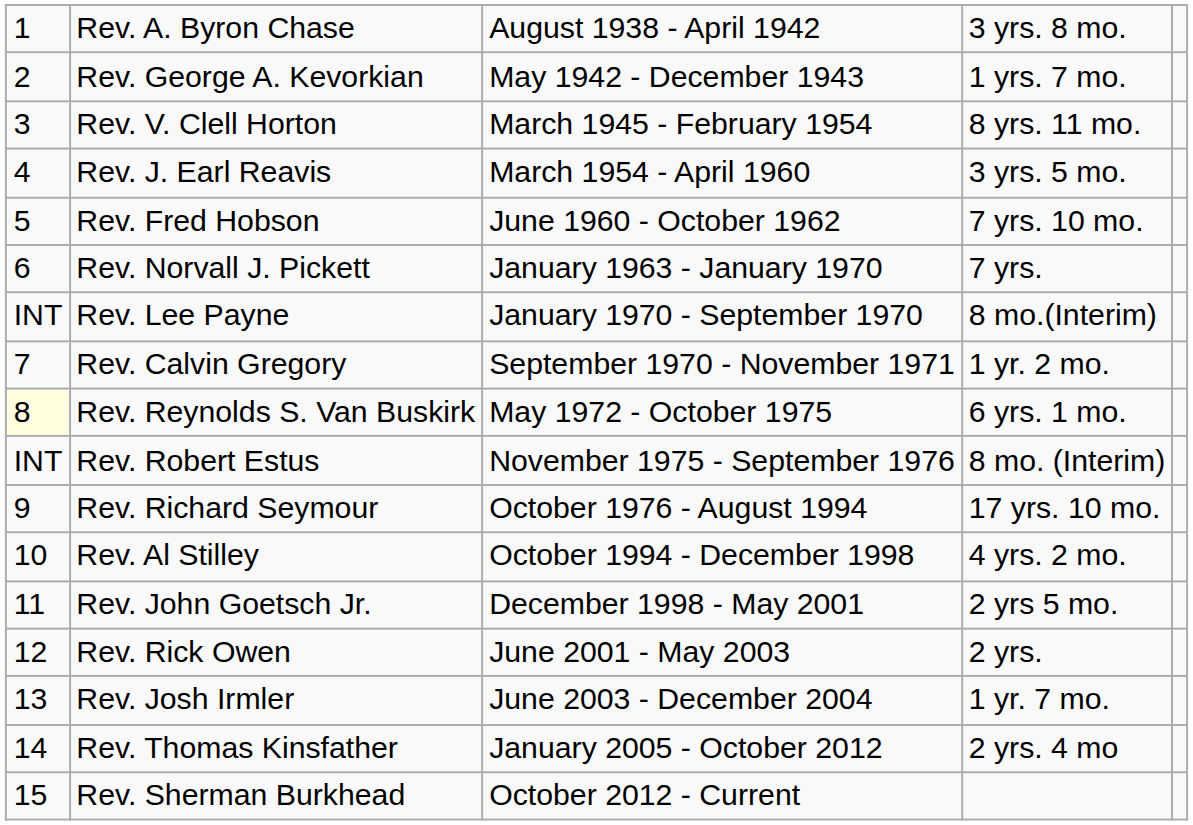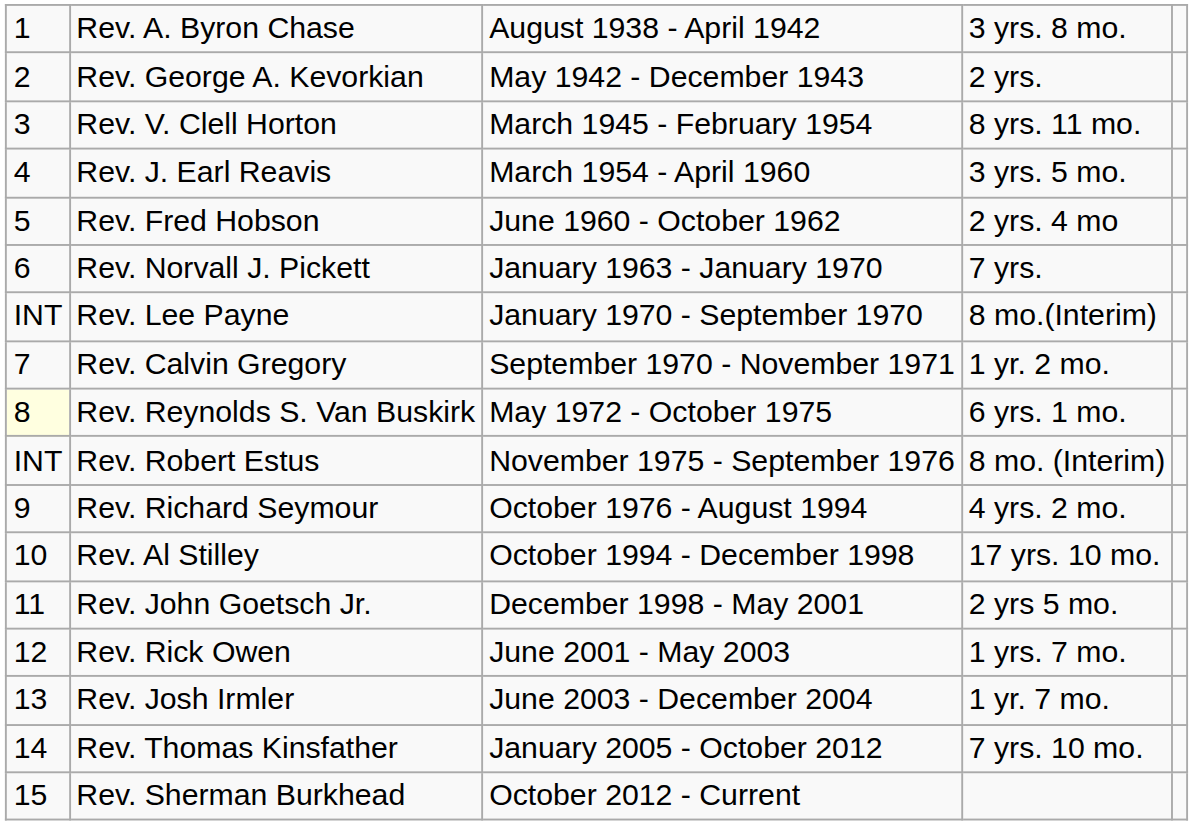Rev. George A. Kevorkian | column 4: 1 yrs. 7 mo. -> 2 yrs.
Rev. Fred Hobson | column 4: 7 yrs. 10 mo. -> 2 yrs. 4 mo
Rev. Richard Seymour | column 4: 17 yrs. 10 mo. -> 4 yrs. 2 mo.
Rev. Al Stilley | column 4: 4 yrs. 2 mo. -> 17 yrs. 10 mo.
Rev. Rick Owen | column 4: 2 yrs. -> 1 yrs. 7 mo.
Rev. Thomas Kinsfather | column 4: 2 yrs. 4 mo -> 7 yrs. 10 mo.
